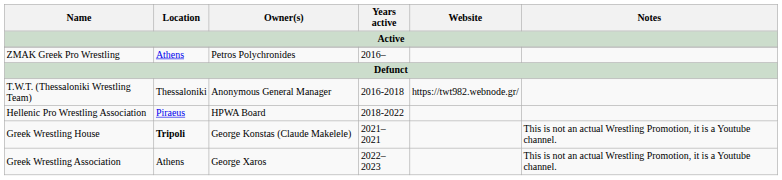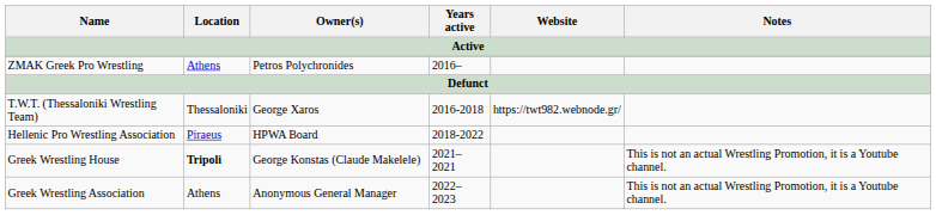T.W.T. (Thessaloniki Wrestling Team) | Owner(s): Anonymous General Manager -> George Xaros
Greek Wrestling Association | Owner(s): George Xaros -> Anonymous General Manager
